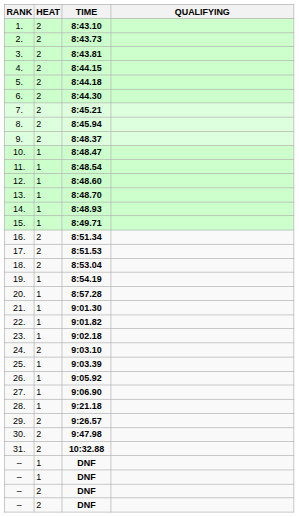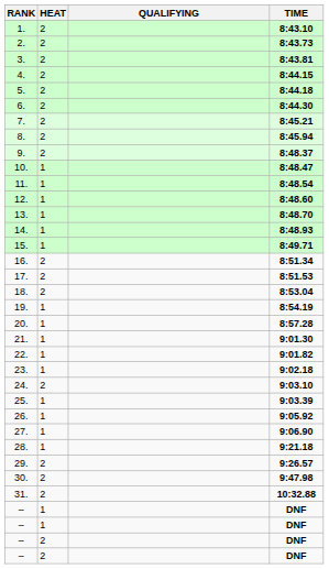columns swapped: QUALIFYING <-> TIME
